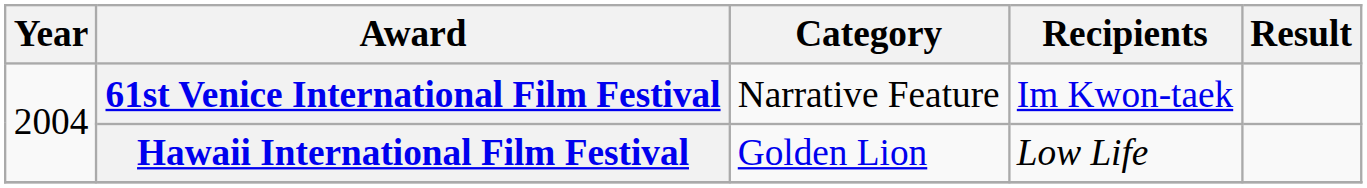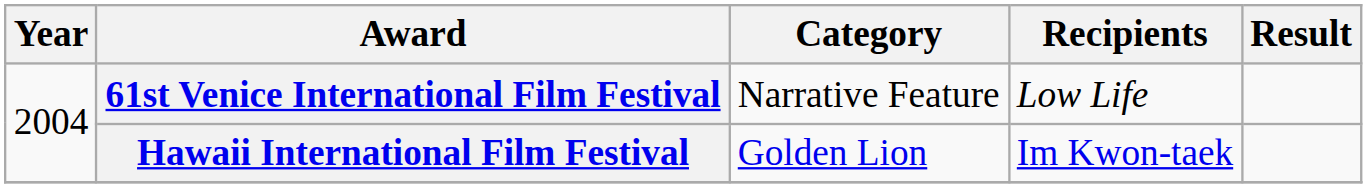61st Venice International Film Festival | Recipients: Im Kwon-taek -> Low Life
Hawaii International Film Festival | Recipients: Low Life -> Im Kwon-taek
